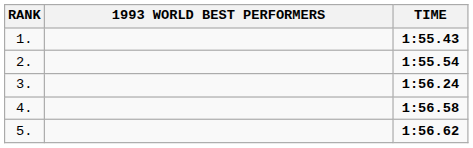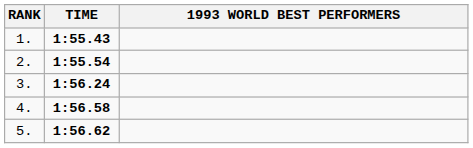columns swapped: 1993 WORLD BEST PERFORMERS <-> TIME
